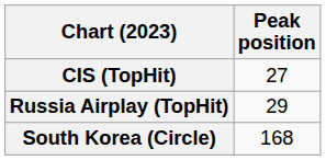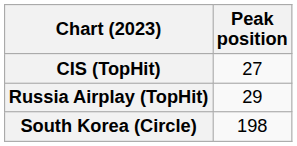South Korea (Circle) | Peak position: 168 -> 198
